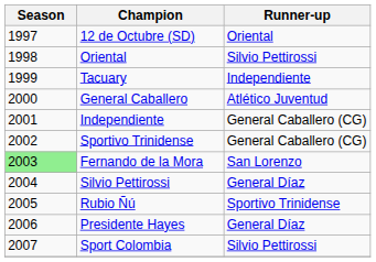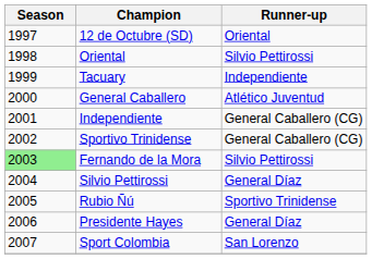Fernando de la Mora | Runner-up: San Lorenzo -> Silvio Pettirossi
Sport Colombia | Runner-up: Silvio Pettirossi -> San Lorenzo
